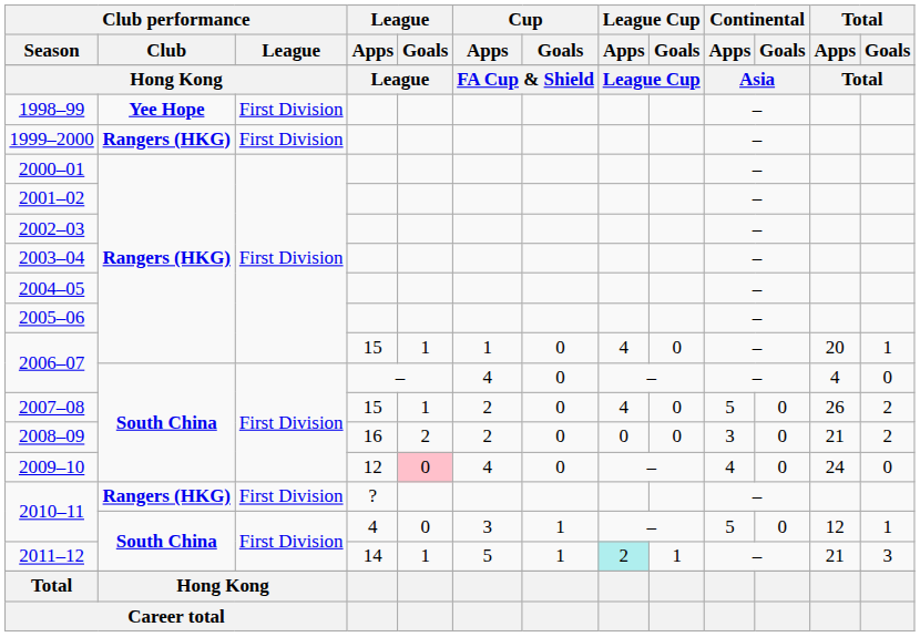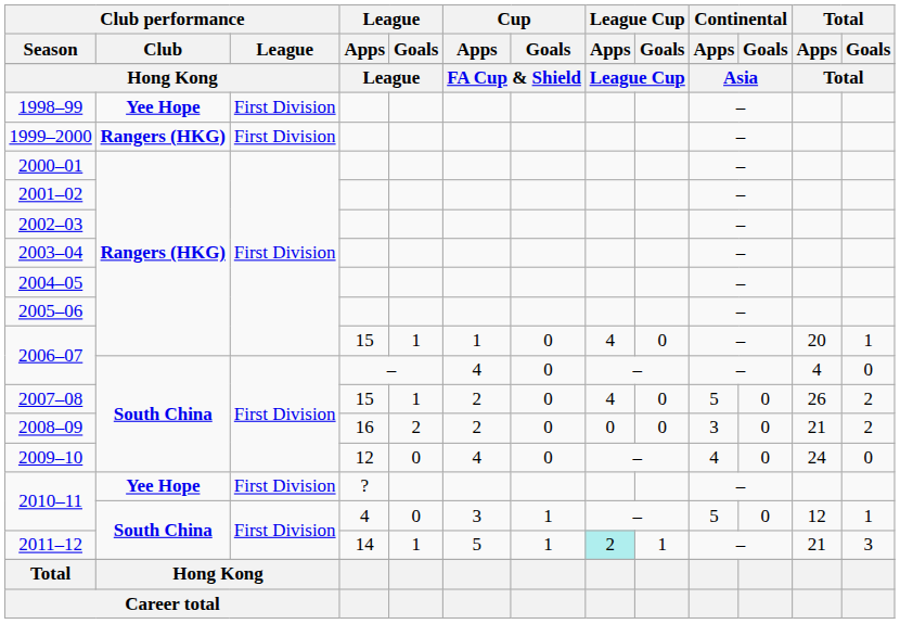2009–10 | League / Goals: pink background -> no background
2010–11 / ? | Club performance / Club: Rangers (HKG) -> Yee Hope
